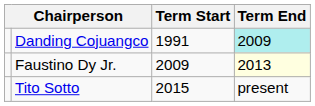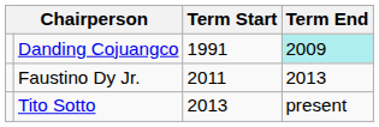Faustino Dy Jr. | Term Start: 2009 -> 2011
Faustino Dy Jr. | Term End: lightyellow background -> no background
Tito Sotto | Term Start: 2015 -> 2013
